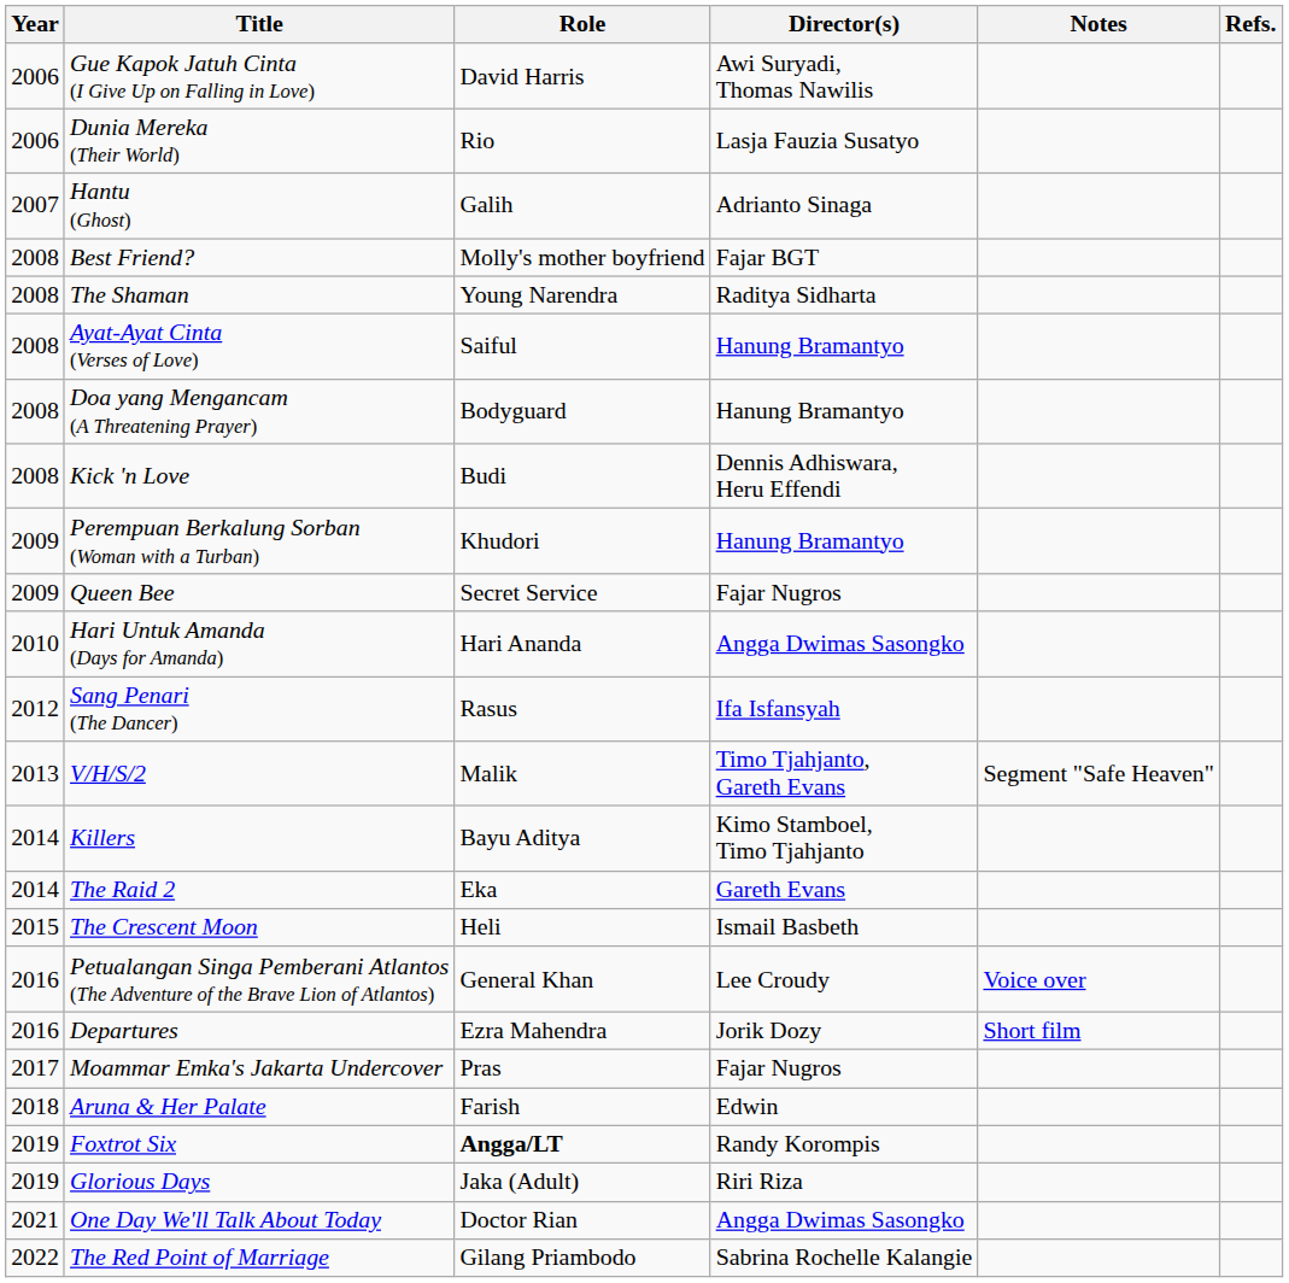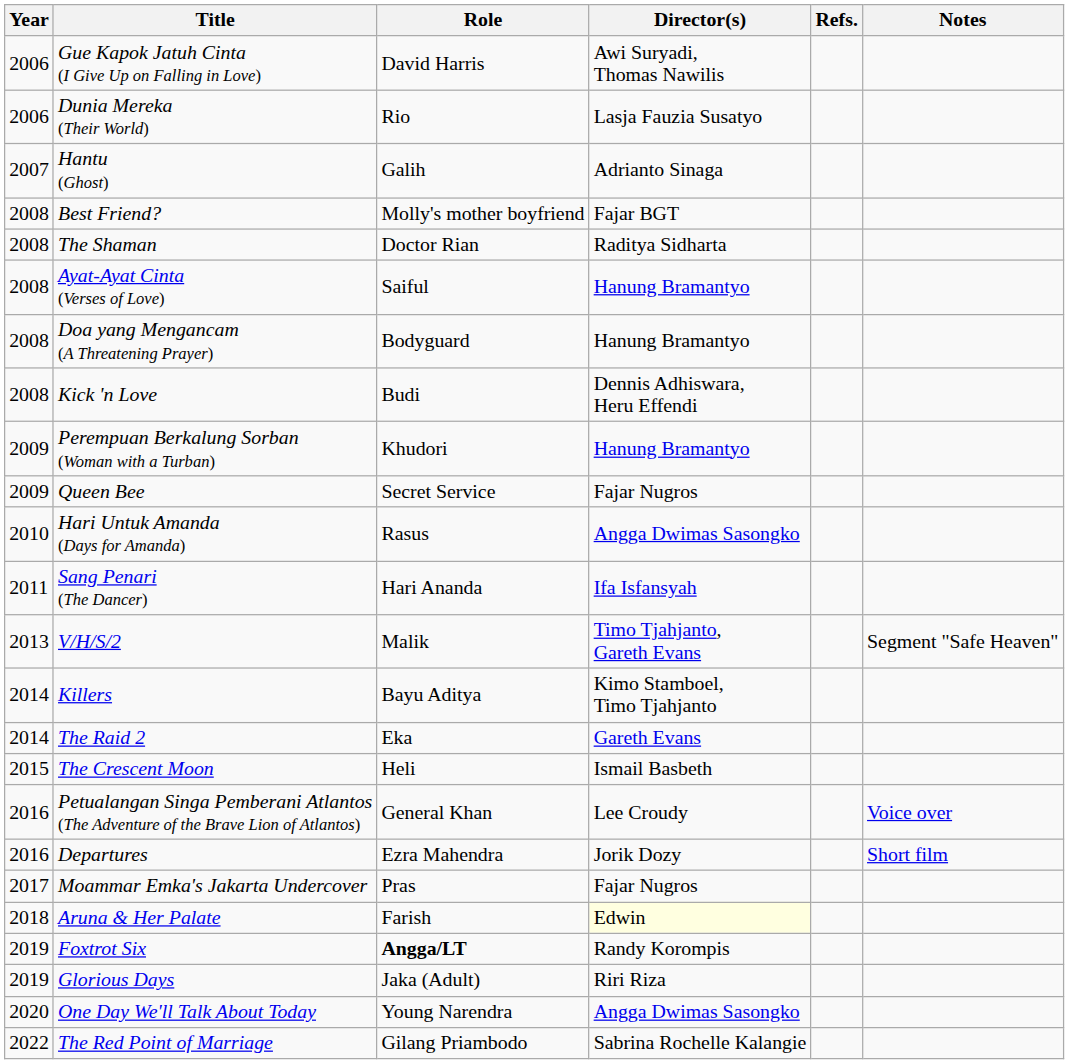columns swapped: Notes <-> Refs.
The Shaman | Role: Young Narendra -> Doctor Rian
Hari Untuk Amanda (Days for Amanda) | Role: Hari Ananda -> Rasus
Sang Penari (The Dancer) | Year: 2012 -> 2011
Sang Penari (The Dancer) | Role: Rasus -> Hari Ananda
Aruna & Her Palate | Director(s): no background -> lightyellow background
One Day We'll Talk About Today | Year: 2021 -> 2020
One Day We'll Talk About Today | Role: Doctor Rian -> Young Narendra
